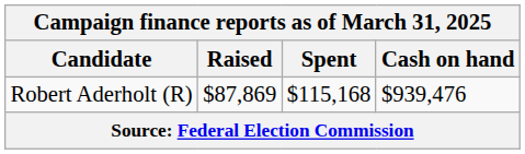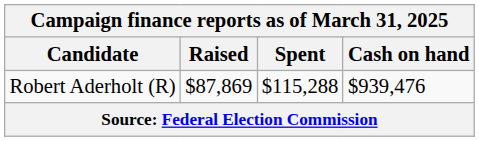Robert Aderholt (R) | Spent: $115,168 -> $115,288
